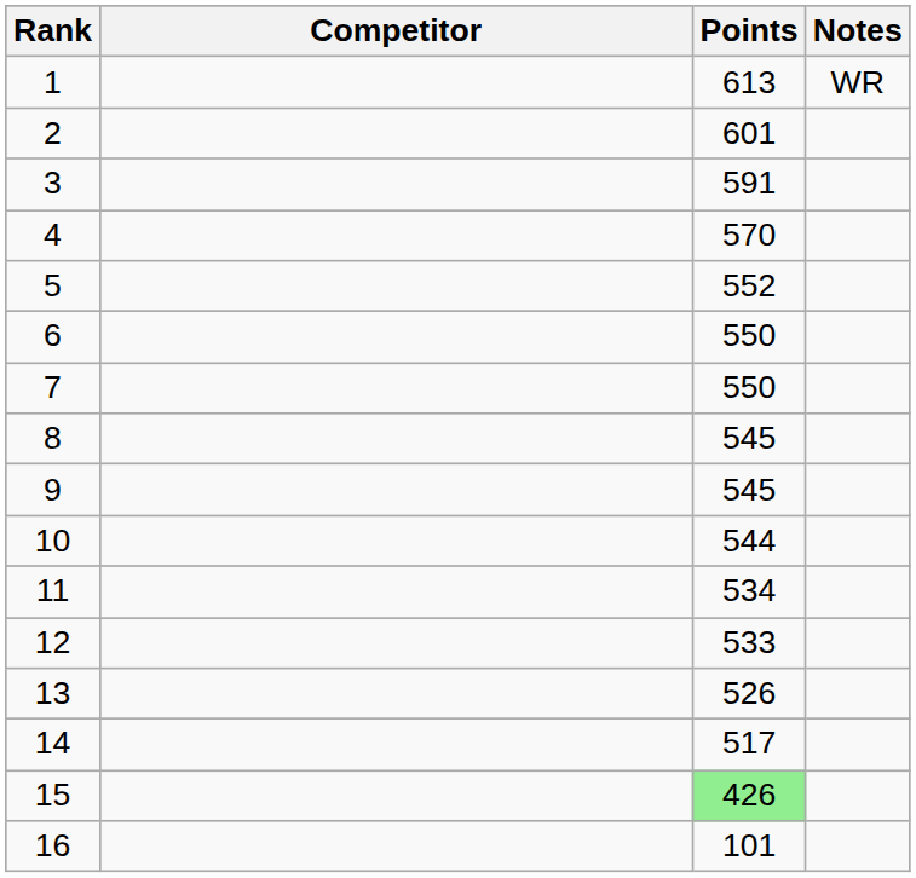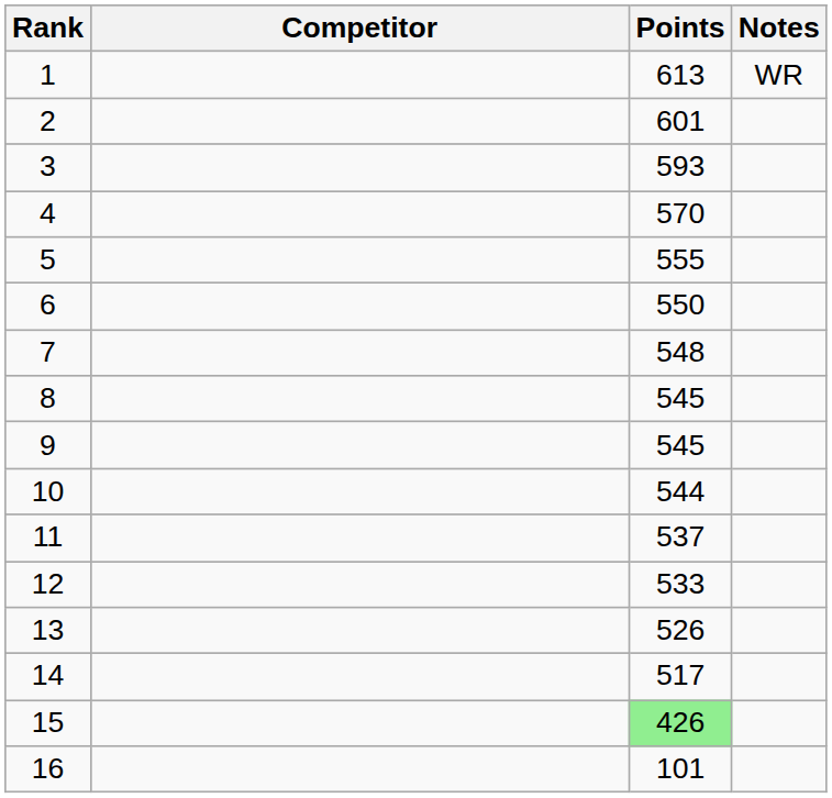3 | Points: 591 -> 593
5 | Points: 552 -> 555
7 | Points: 550 -> 548
11 | Points: 534 -> 537
